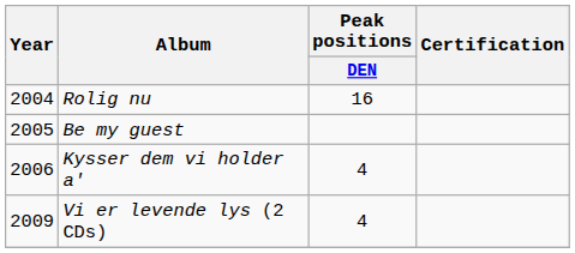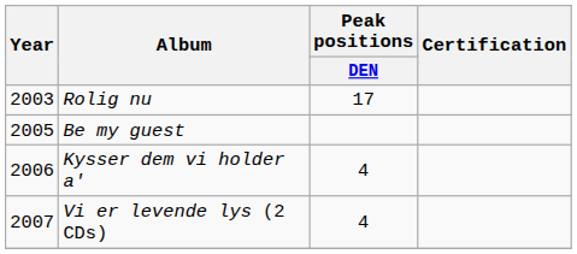Rolig nu | Year: 2004 -> 2003
Rolig nu | Peak positions / DEN: 16 -> 17
Vi er levende lys (2 CDs) | Year: 2009 -> 2007
